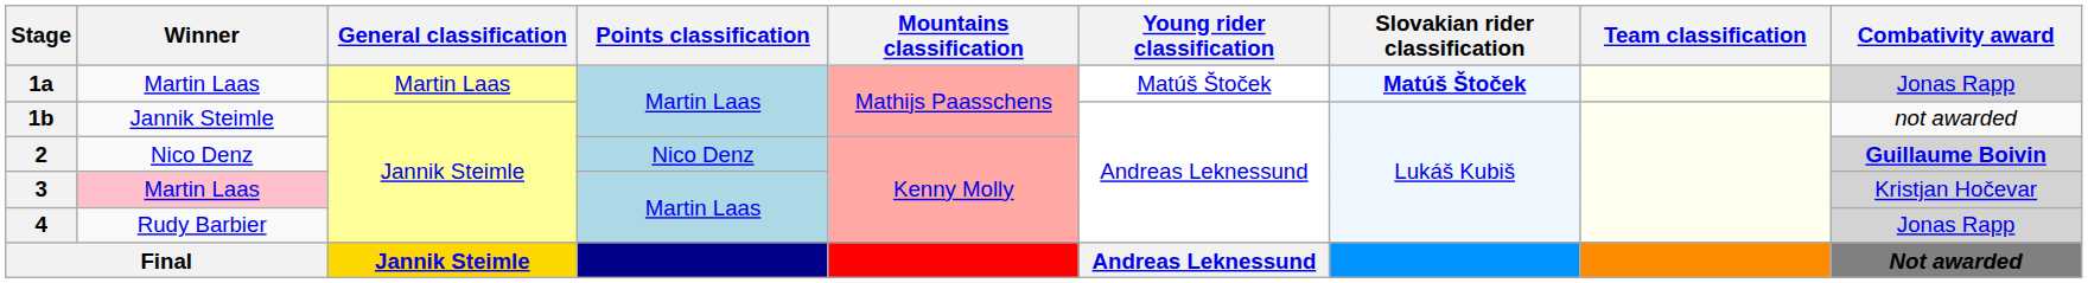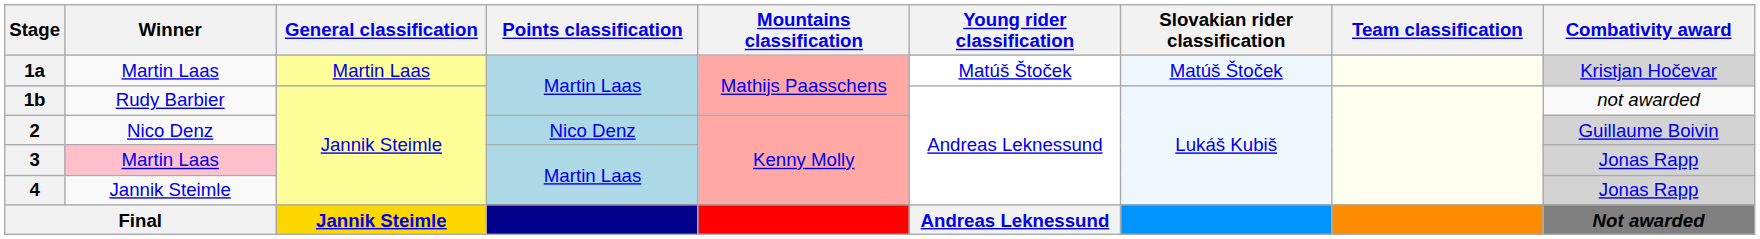1a | Slovakian rider classification: bold -> normal
1a | Combativity award: Jonas Rapp -> Kristjan Hočevar
1b | Winner: Jannik Steimle -> Rudy Barbier
2 | Combativity award: bold -> normal
3 | Combativity award: Kristjan Hočevar -> Jonas Rapp
4 | Winner: Rudy Barbier -> Jannik Steimle
